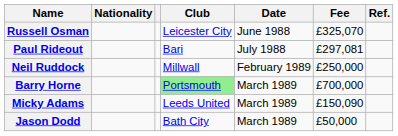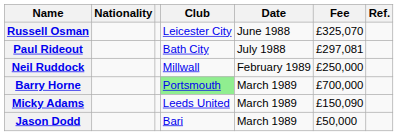Paul Rideout | Club: Bari -> Bath City
Jason Dodd | Club: Bath City -> Bari
